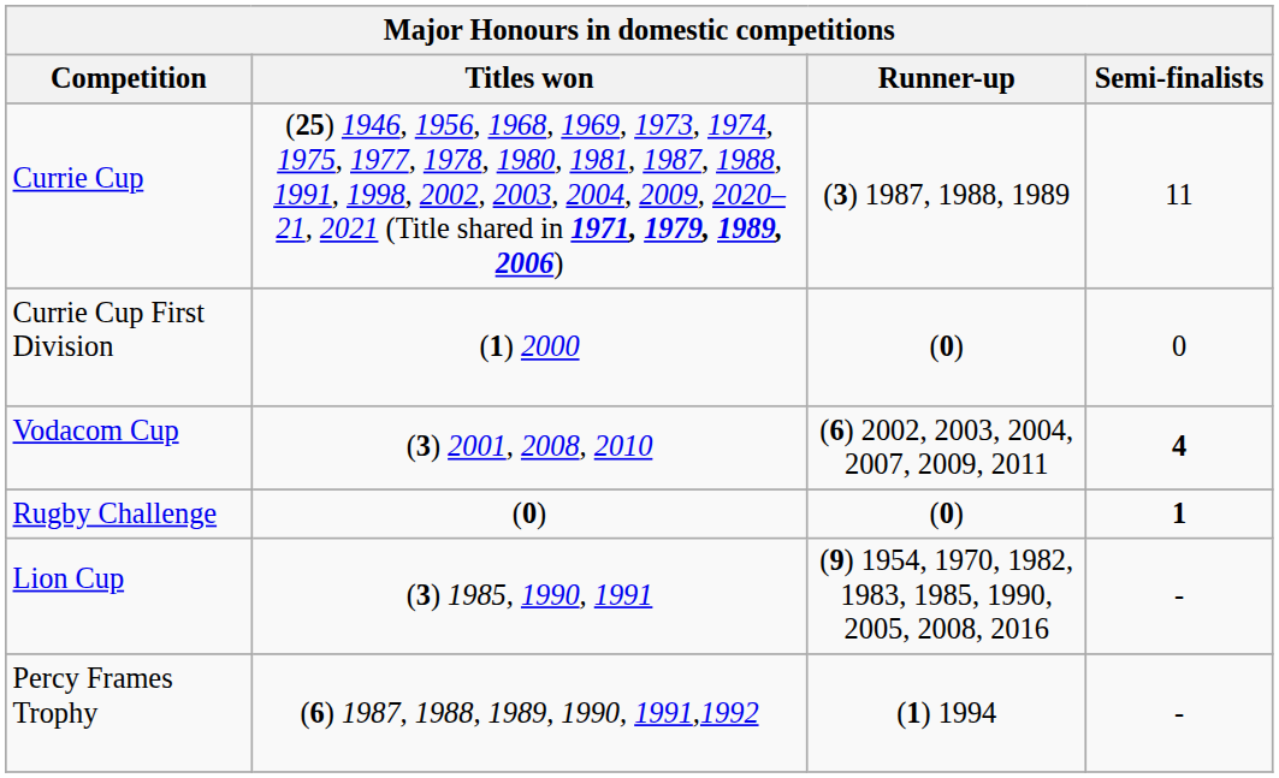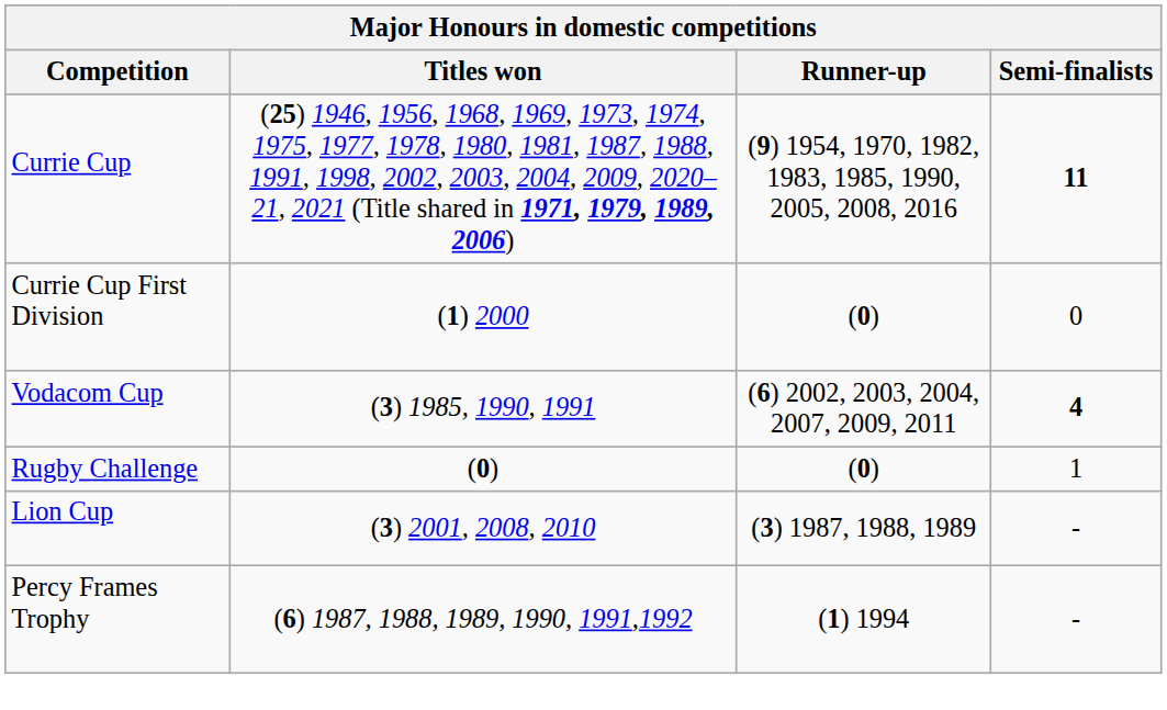Currie Cup | Runner-up: (3) 1987, 1988, 1989 -> (9) 1954, 1970, 1982, 1983, 1985, 1990, 2005, 2008, 2016
Currie Cup | Semi-finalists: normal -> bold
Vodacom Cup | Titles won: (3) 2001, 2008, 2010 -> (3) 1985, 1990, 1991
Rugby Challenge | Semi-finalists: bold -> normal
Lion Cup | Titles won: (3) 1985, 1990, 1991 -> (3) 2001, 2008, 2010
Lion Cup | Runner-up: (9) 1954, 1970, 1982, 1983, 1985, 1990, 2005, 2008, 2016 -> (3) 1987, 1988, 1989
